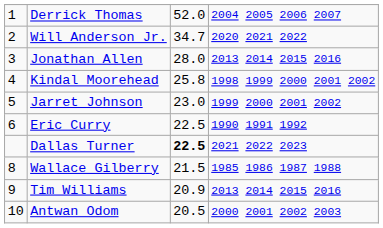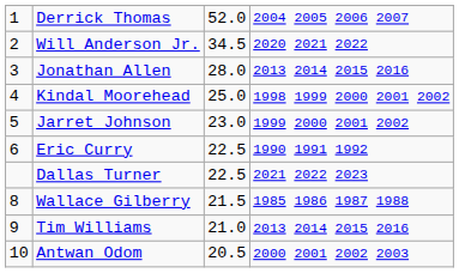Will Anderson Jr. | column 3: 34.7 -> 34.5
Kindal Moorehead | column 3: 25.8 -> 25.0
Dallas Turner | column 3: bold -> normal
Tim Williams | column 3: 20.9 -> 21.0
